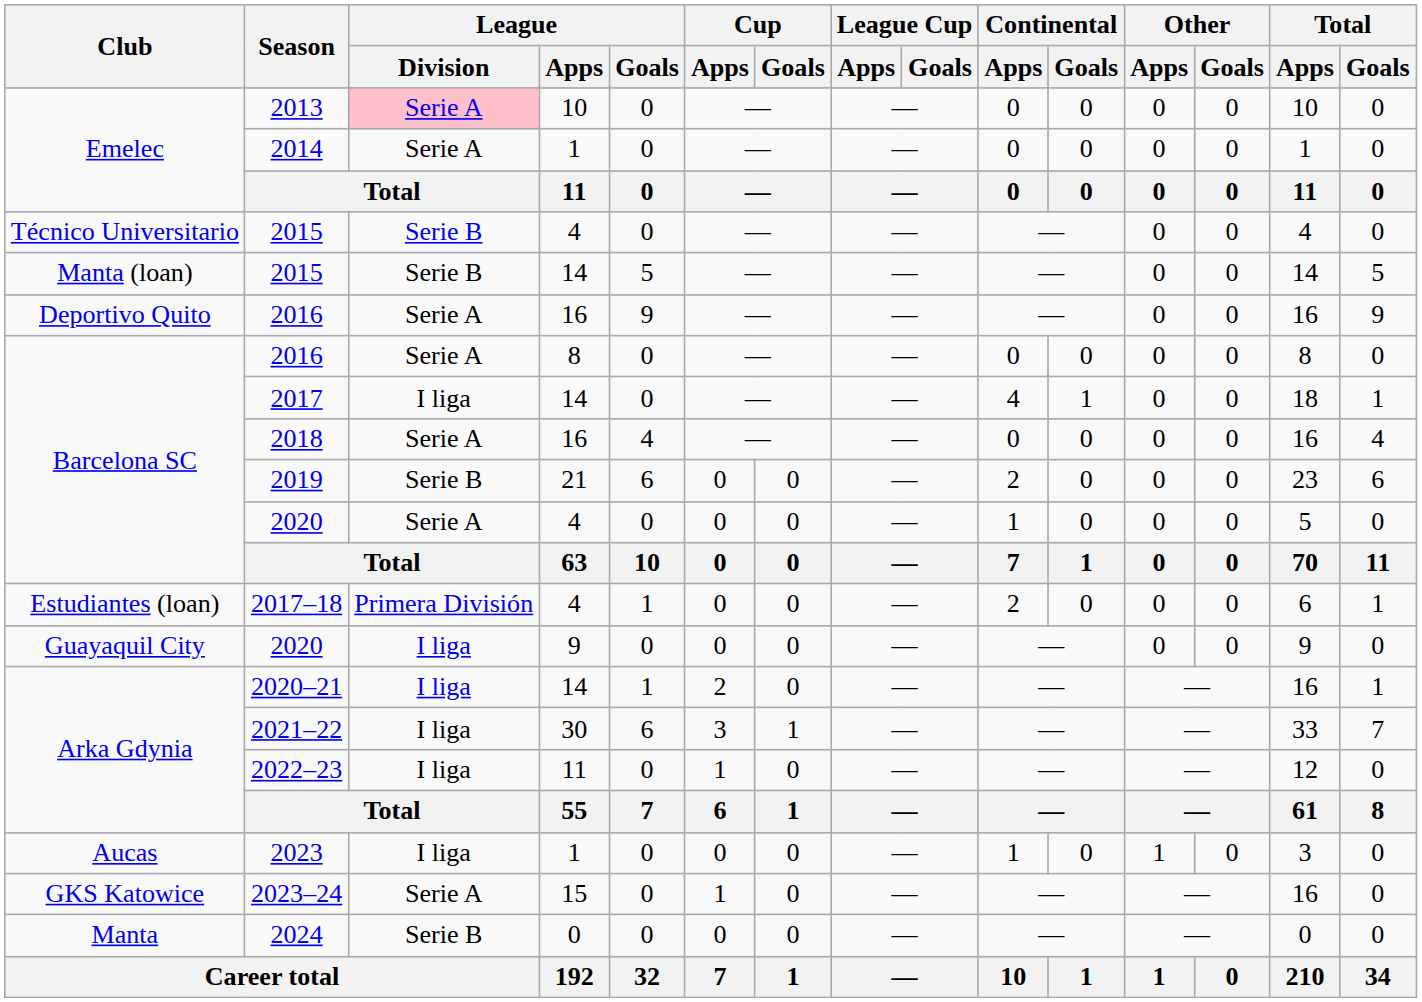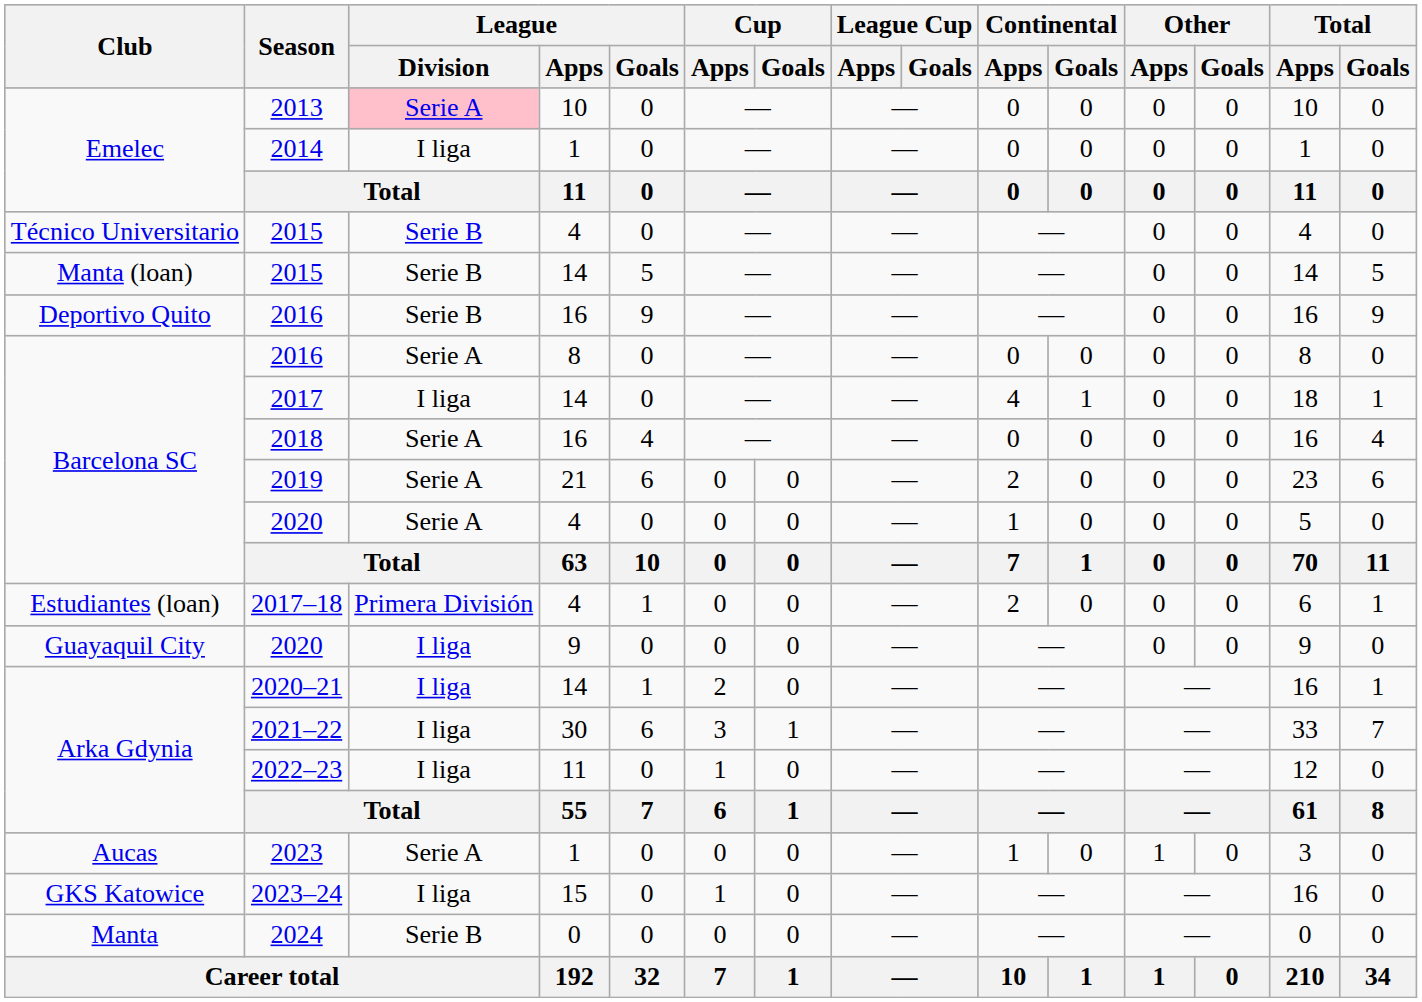2014 | League / Division: Serie A -> I liga
2016 / 16 | League / Division: Serie A -> Serie B
2019 | League / Division: Serie B -> Serie A
2023 | League / Division: I liga -> Serie A
2023–24 | League / Division: Serie A -> I liga
